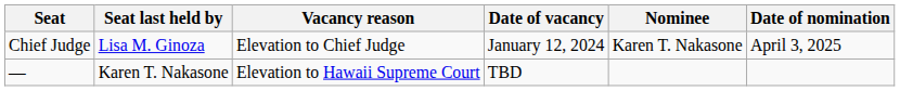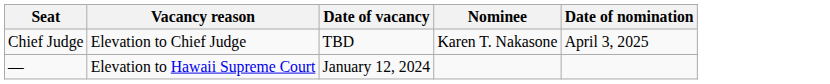- column: Seat last held by | Lisa M. Ginoza | Karen T. Nakasone
Chief Judge | Date of vacancy: January 12, 2024 -> TBD
— | Date of vacancy: TBD -> January 12, 2024
